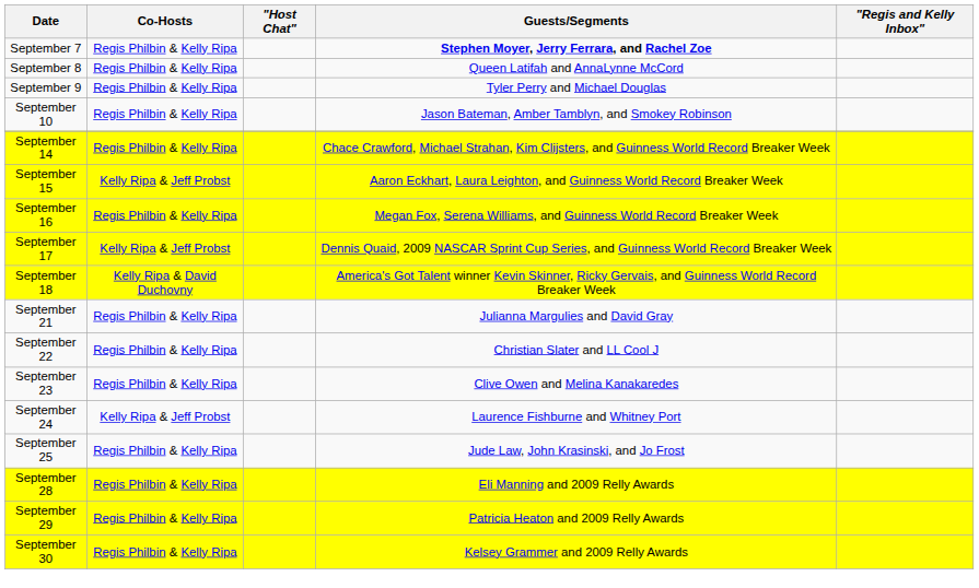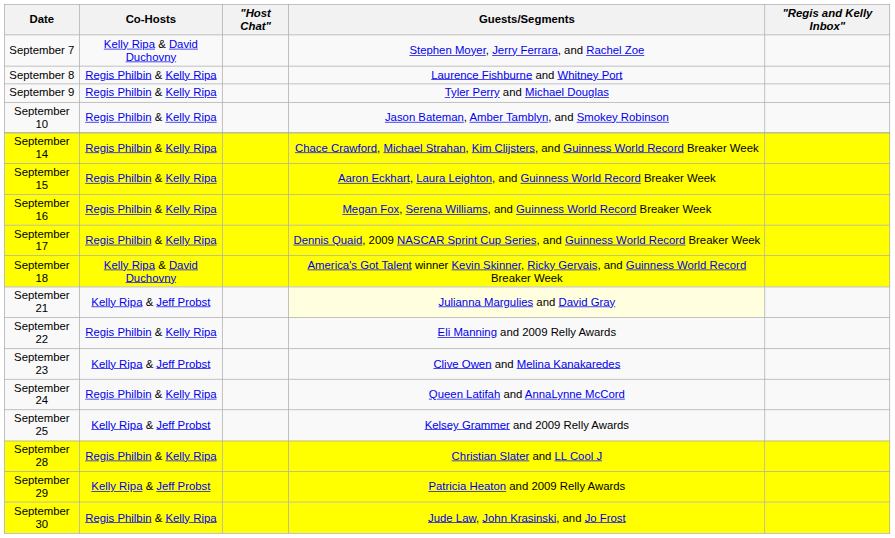September 7 | Co-Hosts: Regis Philbin & Kelly Ripa -> Kelly Ripa & David Duchovny
September 7 | Guests/Segments: bold -> normal
September 8 | Guests/Segments: Queen Latifah and AnnaLynne McCord -> Laurence Fishburne and Whitney Port
September 15 | Co-Hosts: Kelly Ripa & Jeff Probst -> Regis Philbin & Kelly Ripa
September 17 | Co-Hosts: Kelly Ripa & Jeff Probst -> Regis Philbin & Kelly Ripa
September 21 | Co-Hosts: Regis Philbin & Kelly Ripa -> Kelly Ripa & Jeff Probst
September 21 | Guests/Segments: no background -> lightyellow background
September 22 | Guests/Segments: Christian Slater and LL Cool J -> Eli Manning and 2009 Relly Awards
September 23 | Co-Hosts: Regis Philbin & Kelly Ripa -> Kelly Ripa & Jeff Probst
September 24 | Co-Hosts: Kelly Ripa & Jeff Probst -> Regis Philbin & Kelly Ripa
September 24 | Guests/Segments: Laurence Fishburne and Whitney Port -> Queen Latifah and AnnaLynne McCord
September 25 | Co-Hosts: Regis Philbin & Kelly Ripa -> Kelly Ripa & Jeff Probst
September 25 | Guests/Segments: Jude Law, John Krasinski, and Jo Frost -> Kelsey Grammer and 2009 Relly Awards
September 28 | Guests/Segments: Eli Manning and 2009 Relly Awards -> Christian Slater and LL Cool J
September 29 | Co-Hosts: Regis Philbin & Kelly Ripa -> Kelly Ripa & Jeff Probst
September 30 | Guests/Segments: Kelsey Grammer and 2009 Relly Awards -> Jude Law, John Krasinski, and Jo Frost
